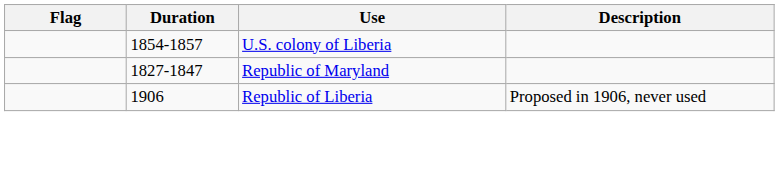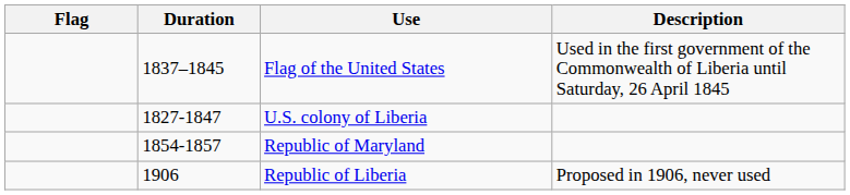+ row: 1837–1845 | Flag of the United States | Used in the first government of the Commonwealth of Liberia until Saturday, 26 April 1845
U.S. colony of Liberia | Duration: 1854-1857 -> 1827-1847
Republic of Maryland | Duration: 1827-1847 -> 1854-1857
